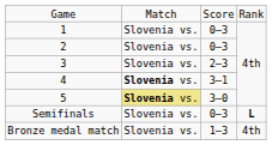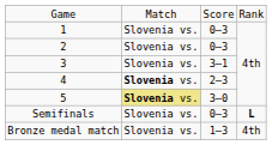3 | column 3: 2–3 -> 3–1
4 | column 3: 3–1 -> 2–3
